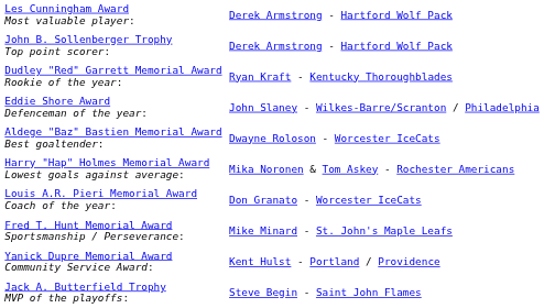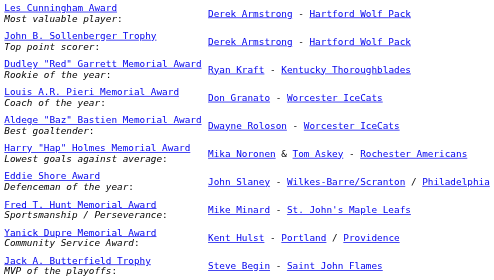rows swapped: Eddie Shore Award Defenceman of the year: <-> Louis A.R. Pieri Memorial Award Coach of the year:
